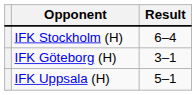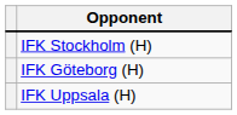- column: Result | 6–4 | 3–1 | 5–1
